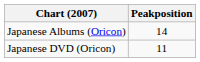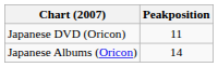rows swapped: Japanese Albums (Oricon) <-> Japanese DVD (Oricon)
